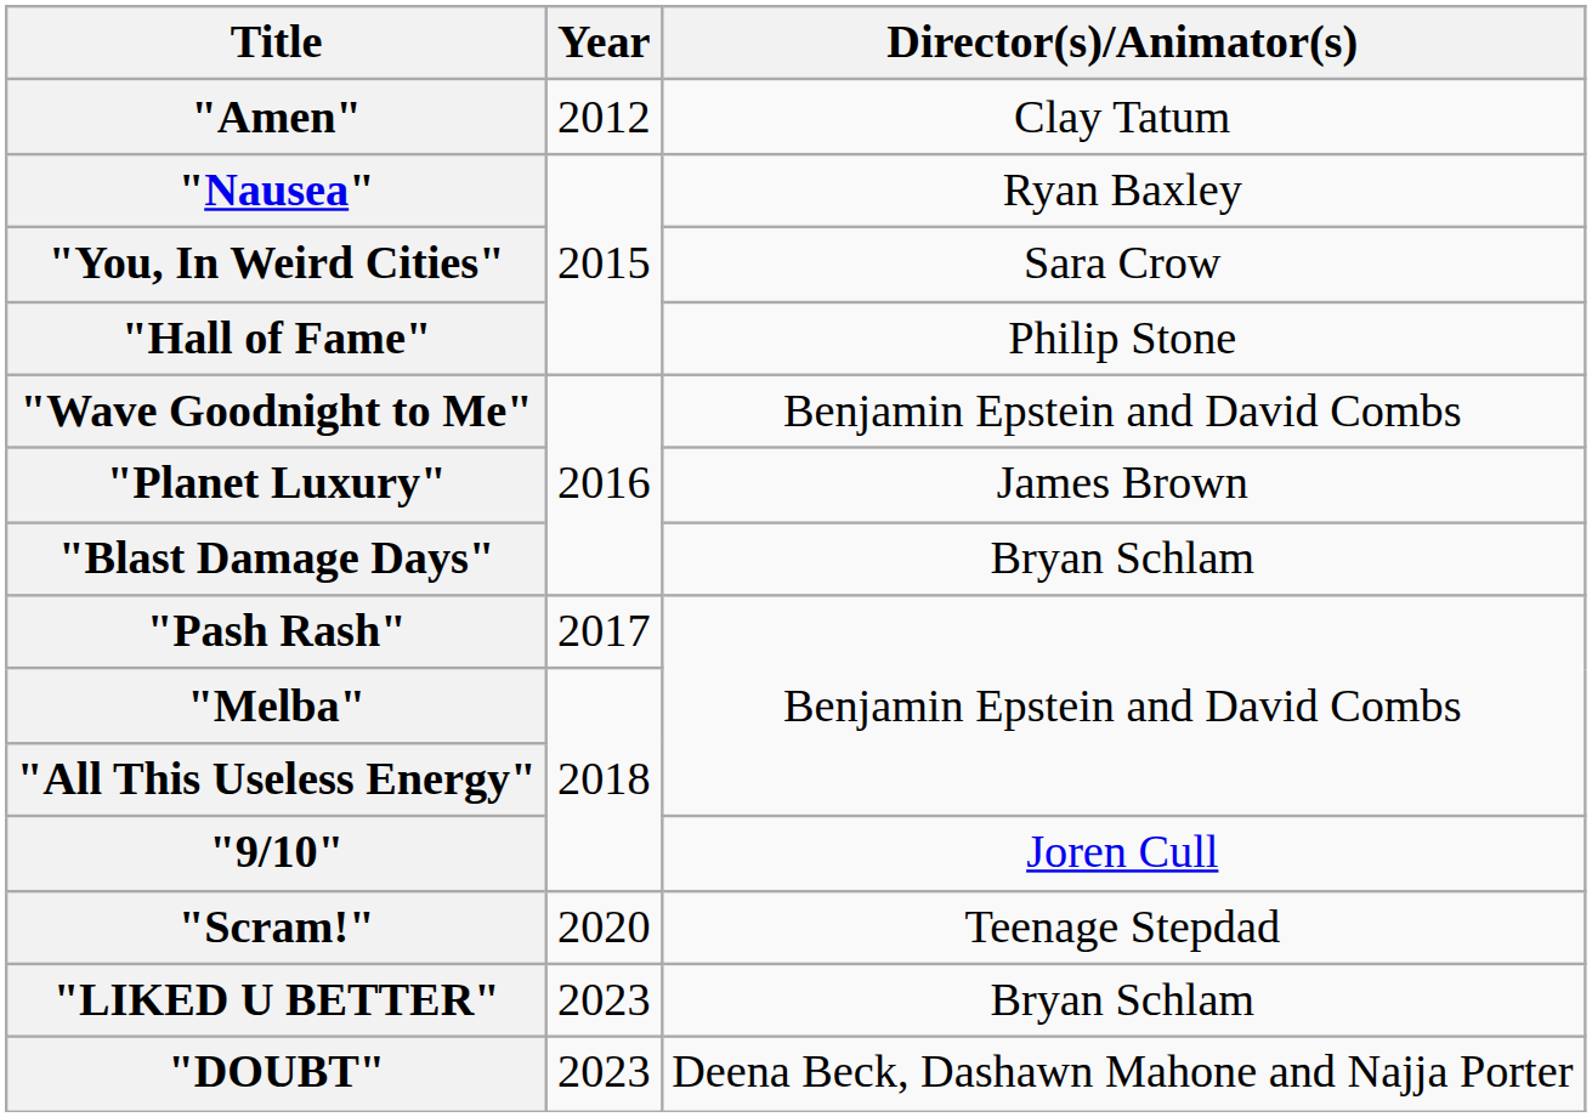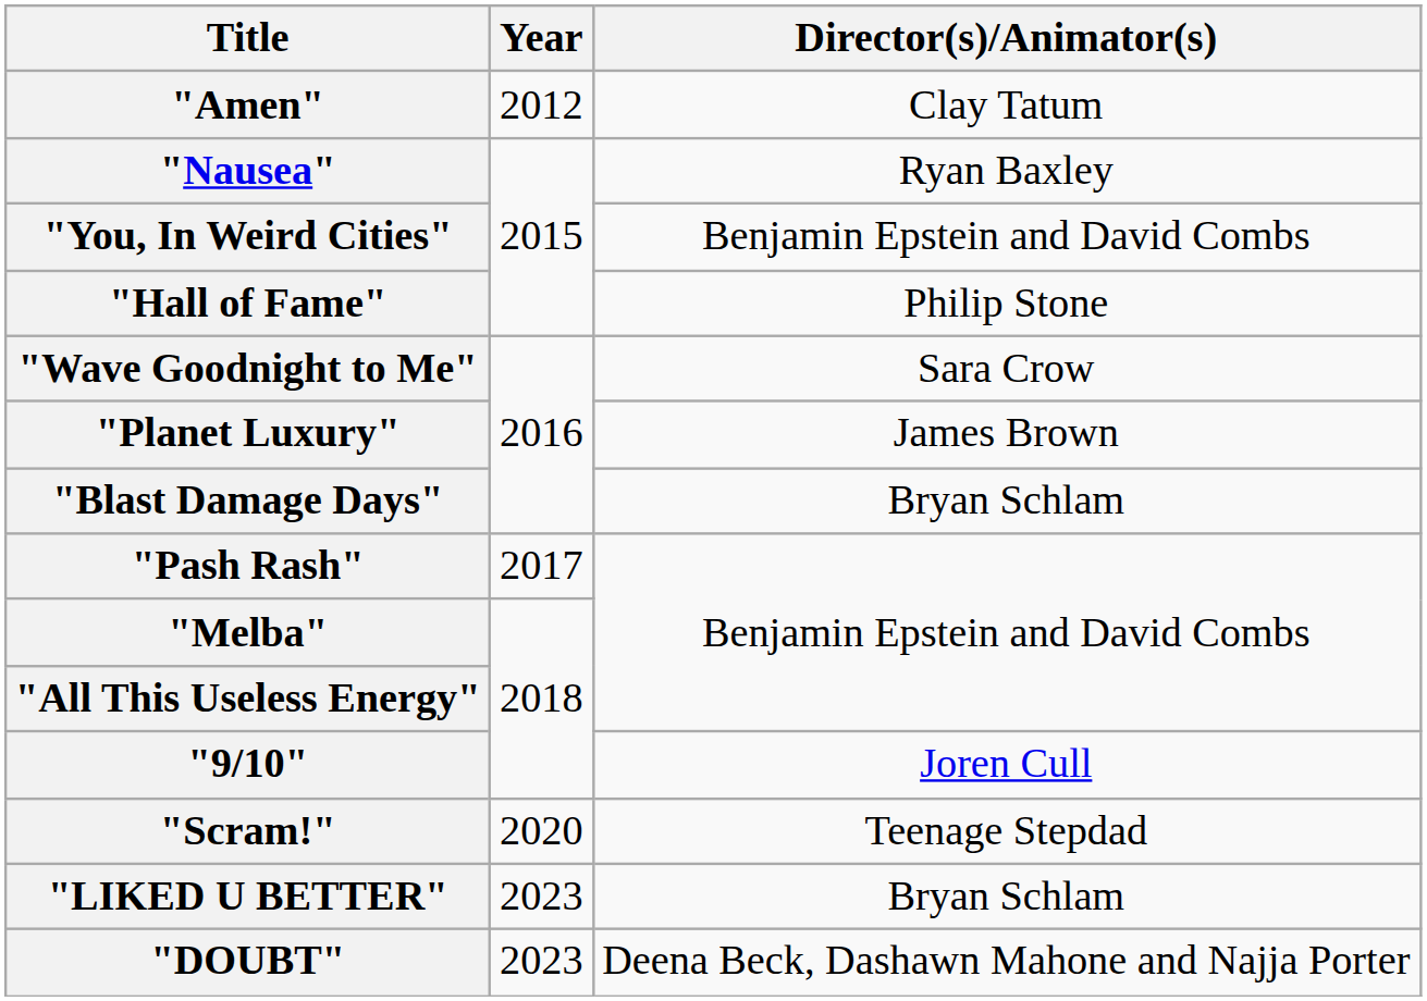"You, In Weird Cities" | Director(s)/Animator(s): Sara Crow -> Benjamin Epstein and David Combs
"Wave Goodnight to Me" | Director(s)/Animator(s): Benjamin Epstein and David Combs -> Sara Crow
